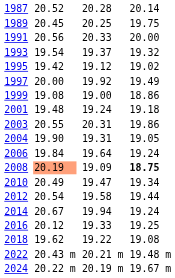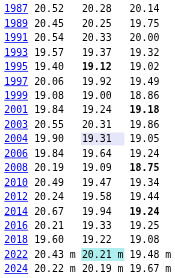1991 | column 3: 20.56 -> 20.54
1993 | column 3: 19.54 -> 19.57
1995 | column 3: 19.42 -> 19.40
1995 | column 5: normal -> bold
1997 | column 3: 20.00 -> 20.06
2001 | column 3: 19.48 -> 19.84
2001 | column 7: normal -> bold
2004 | column 5: no background -> lavender background
2008 | column 3: lightsalmon background -> no background
2012 | column 3: 20.54 -> 20.24
2014 | column 7: normal -> bold
2016 | column 3: 20.12 -> 20.21
2018 | column 3: 19.62 -> 19.60
2022 | column 5: no background -> paleturquoise background
